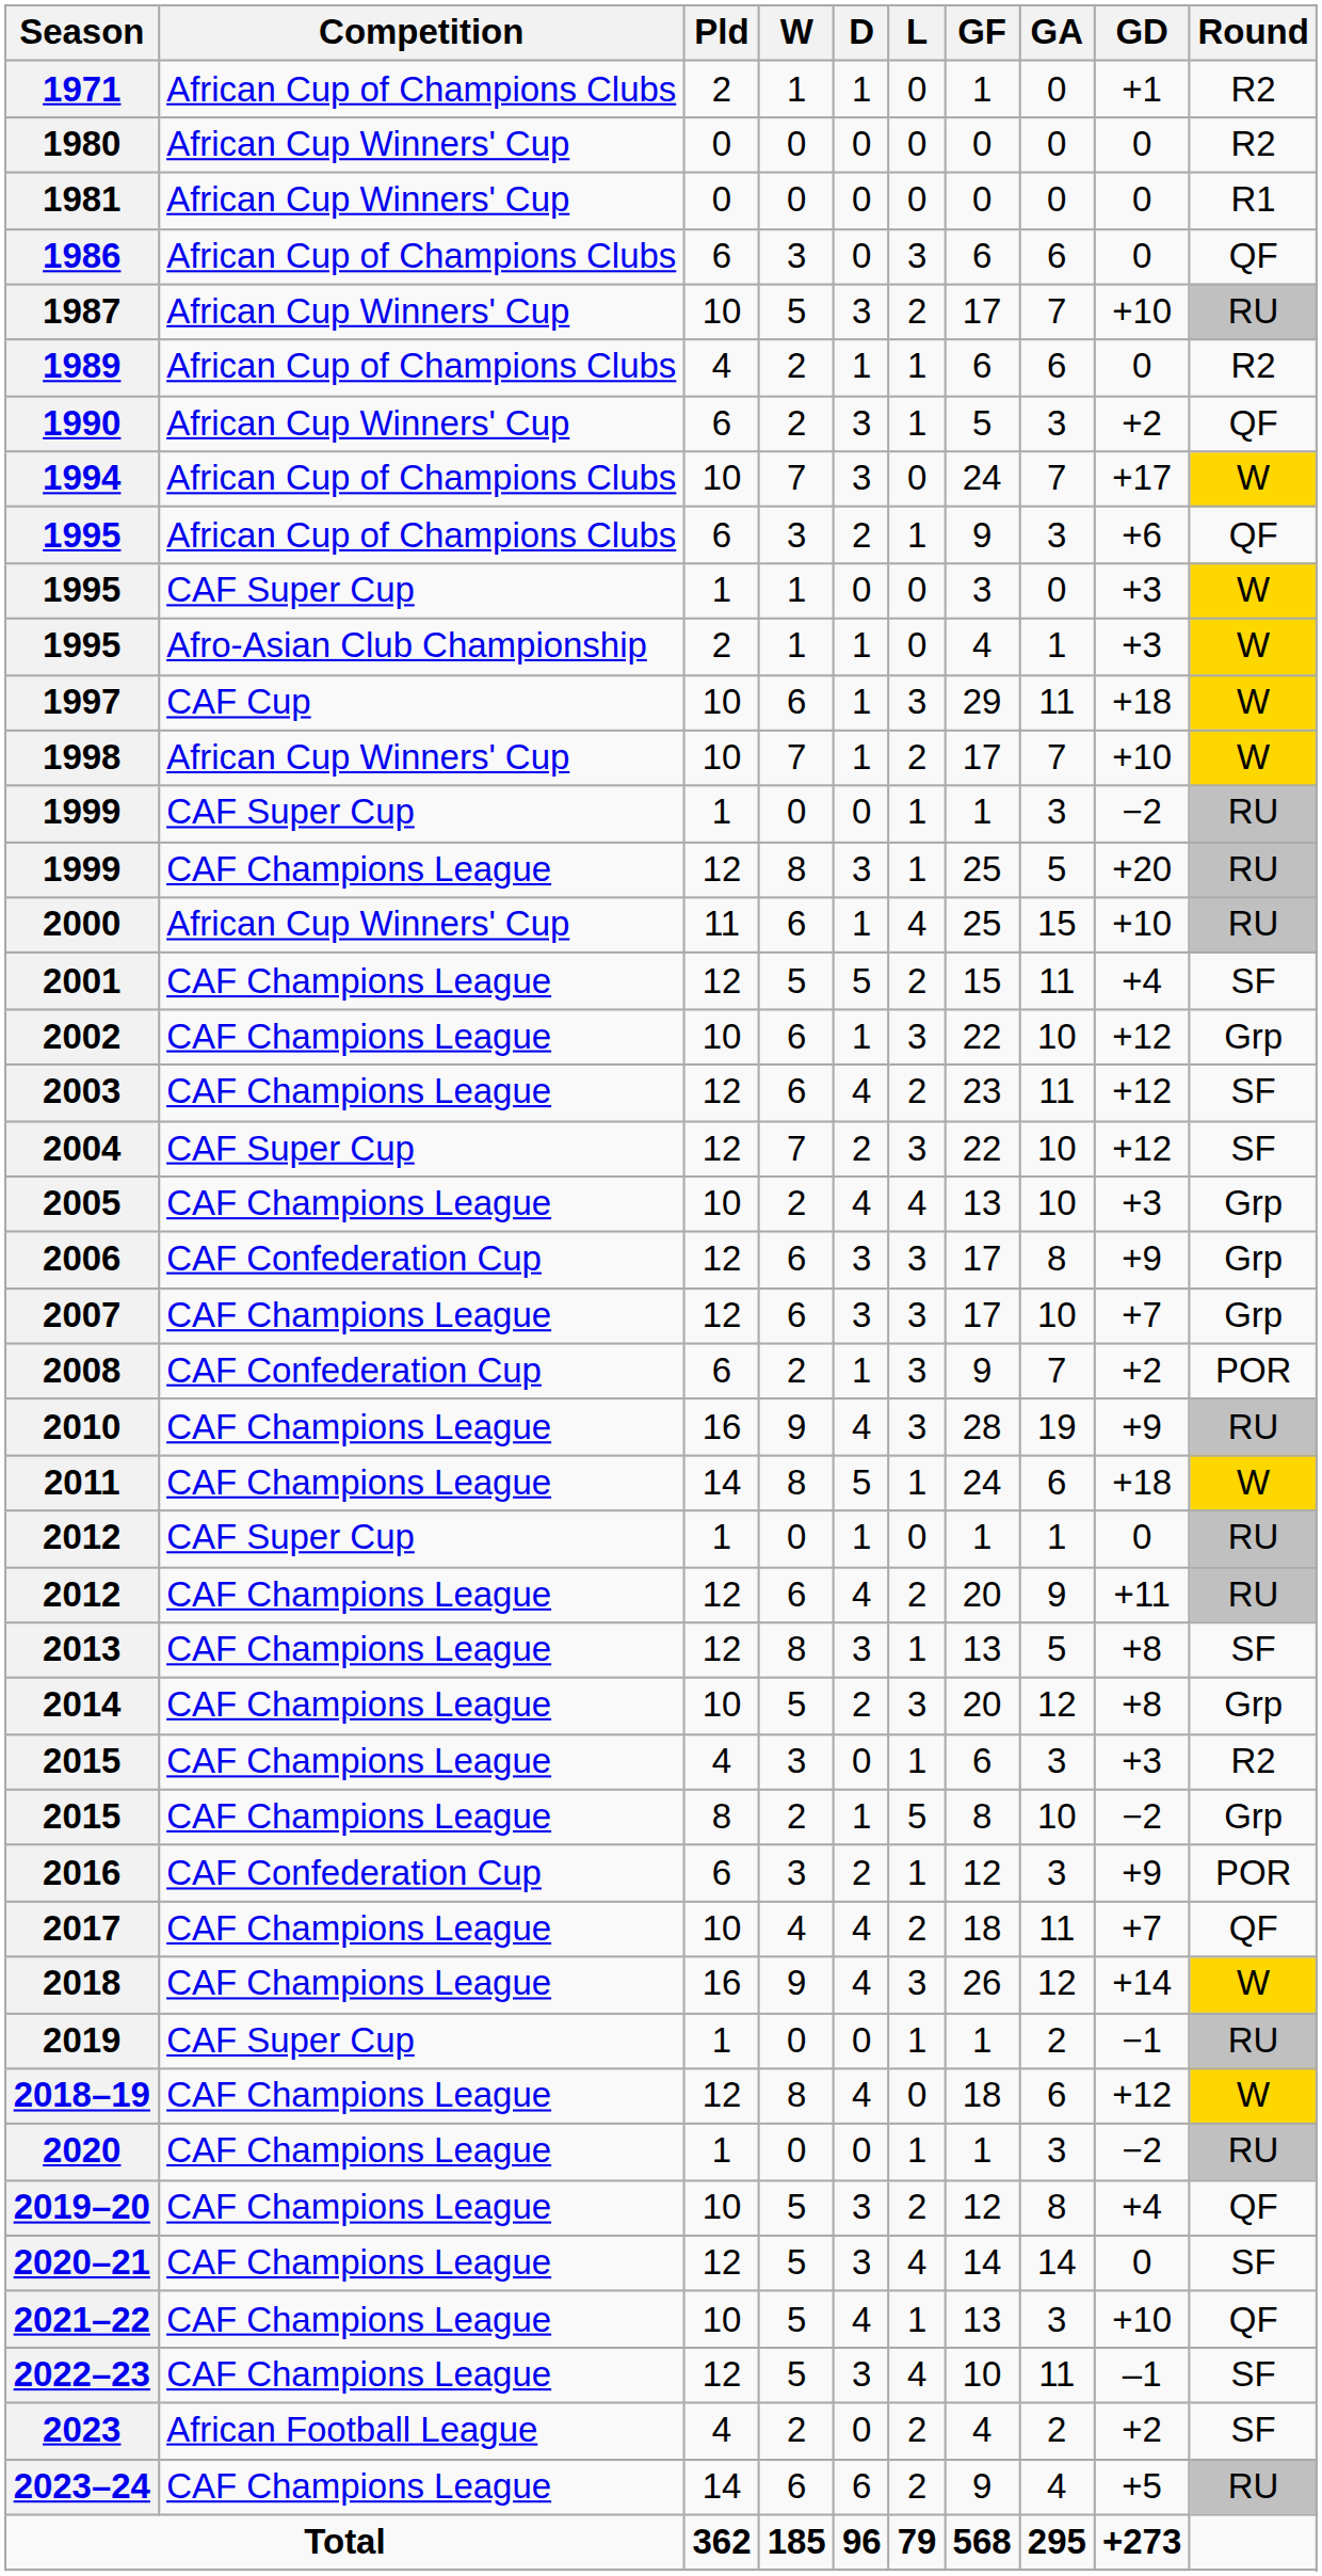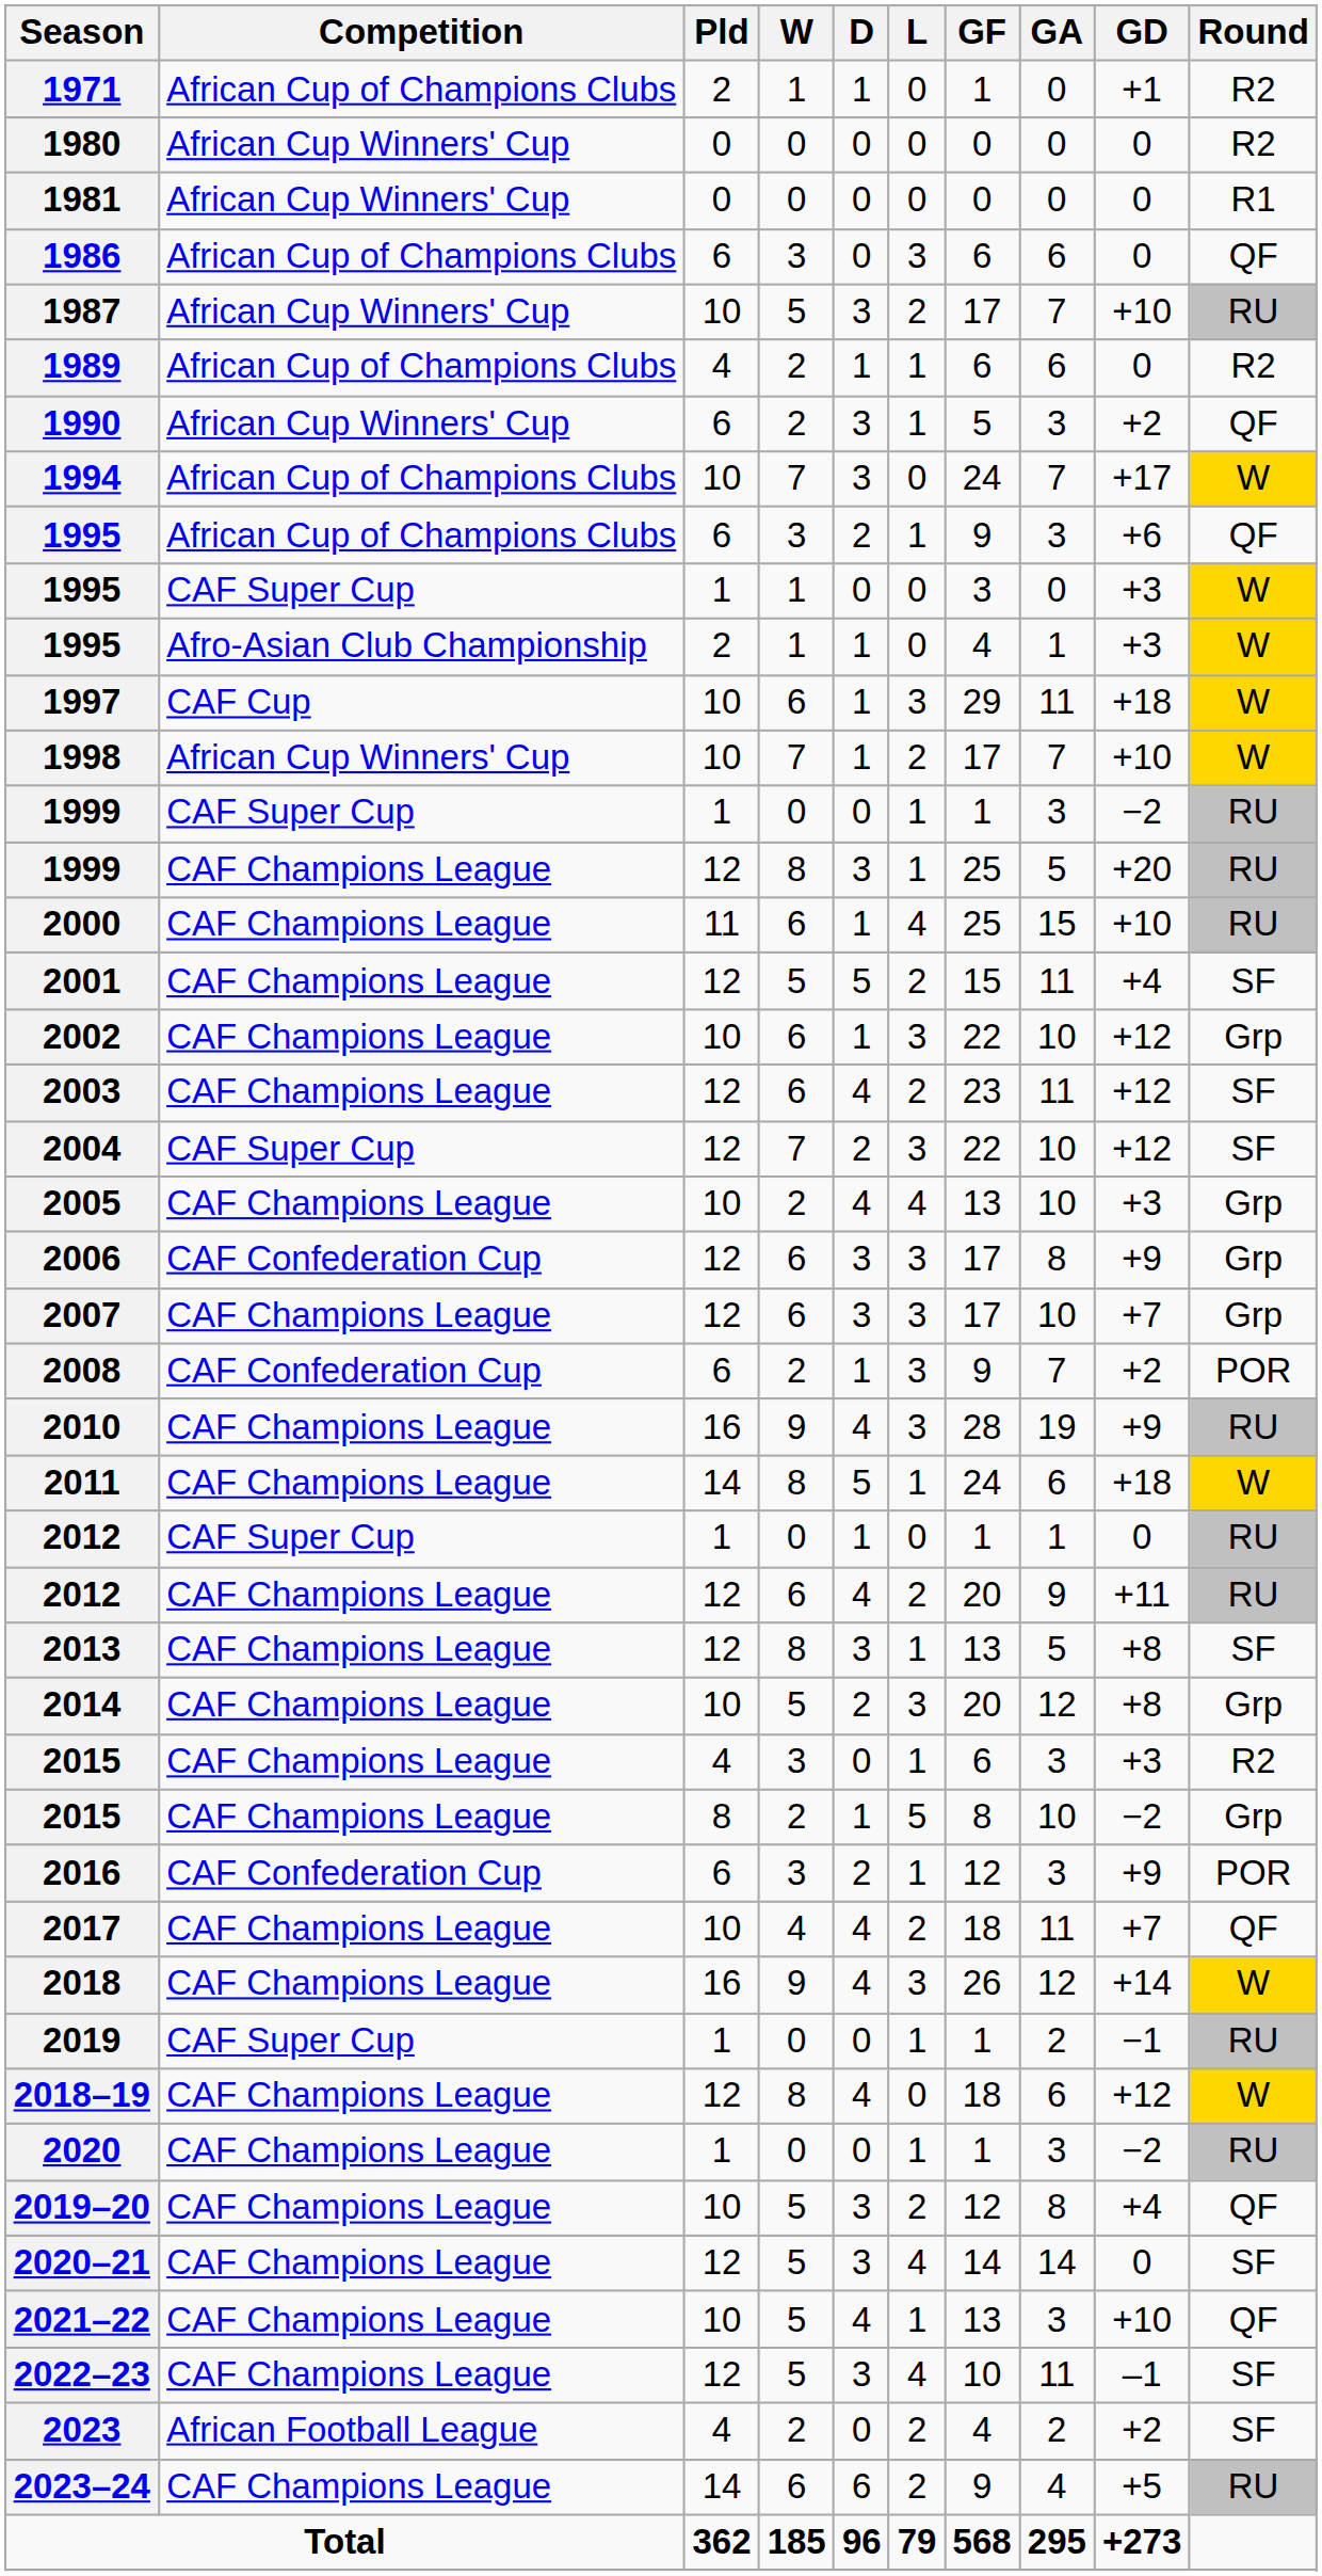2000 | Competition: African Cup Winners' Cup -> CAF Champions League
